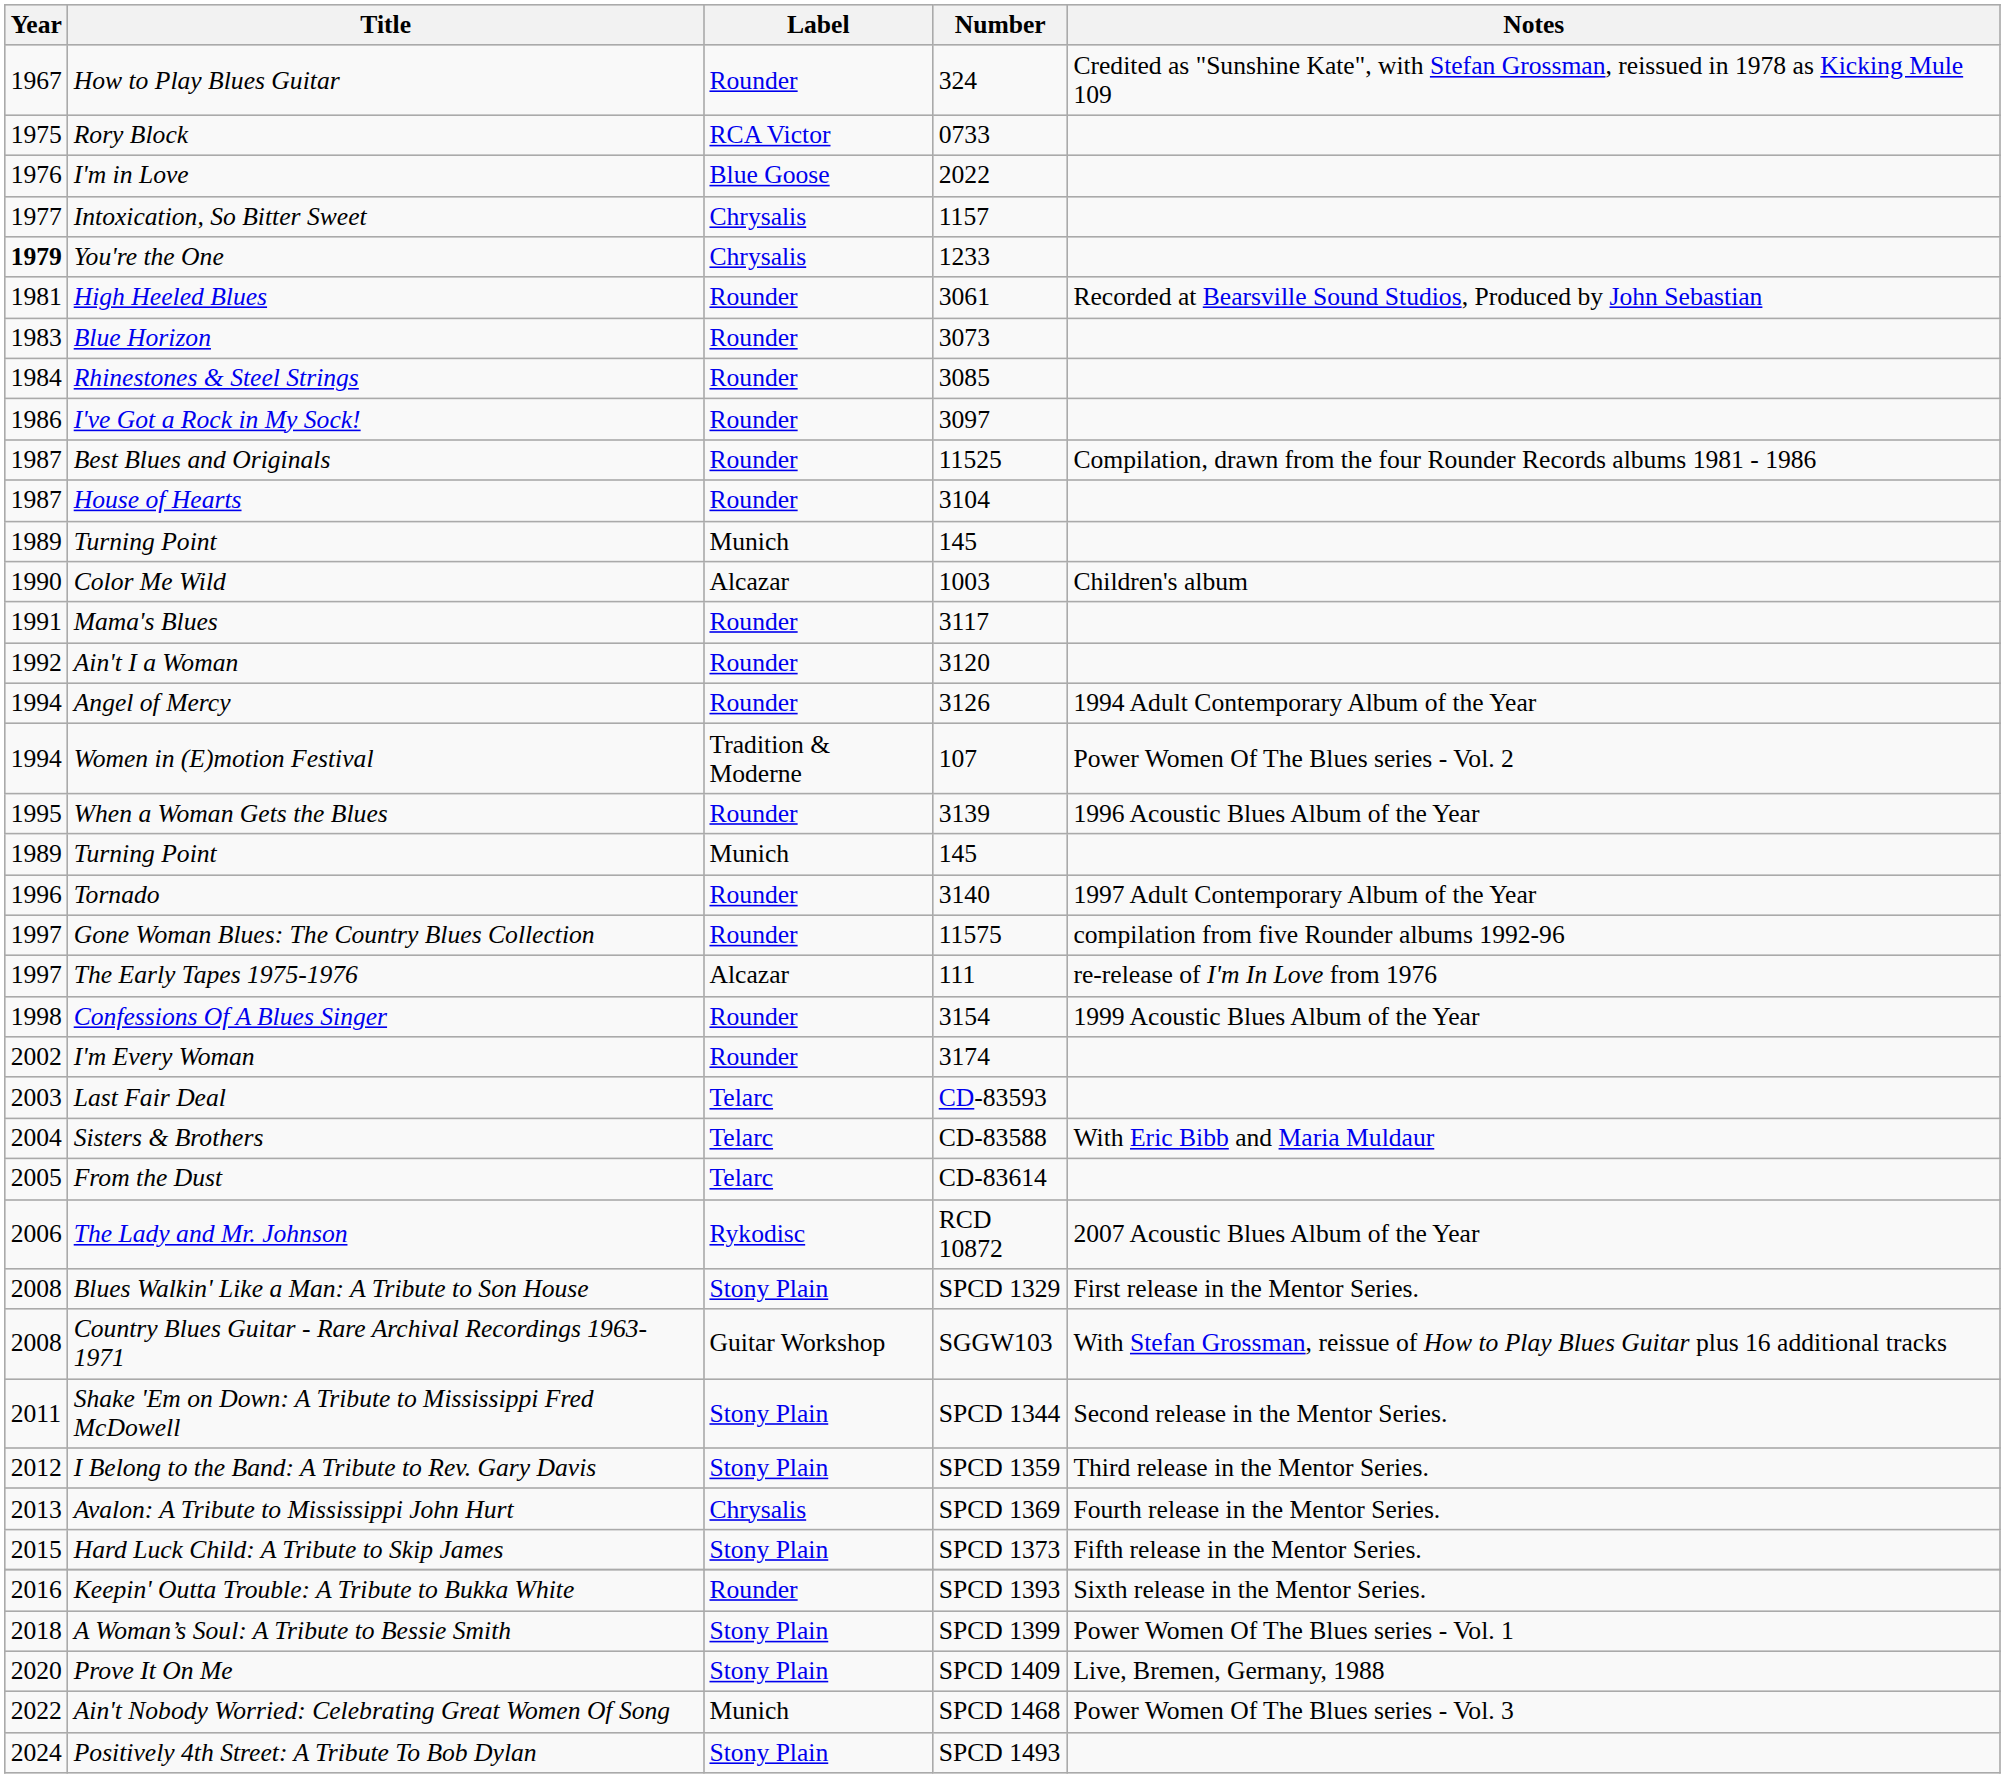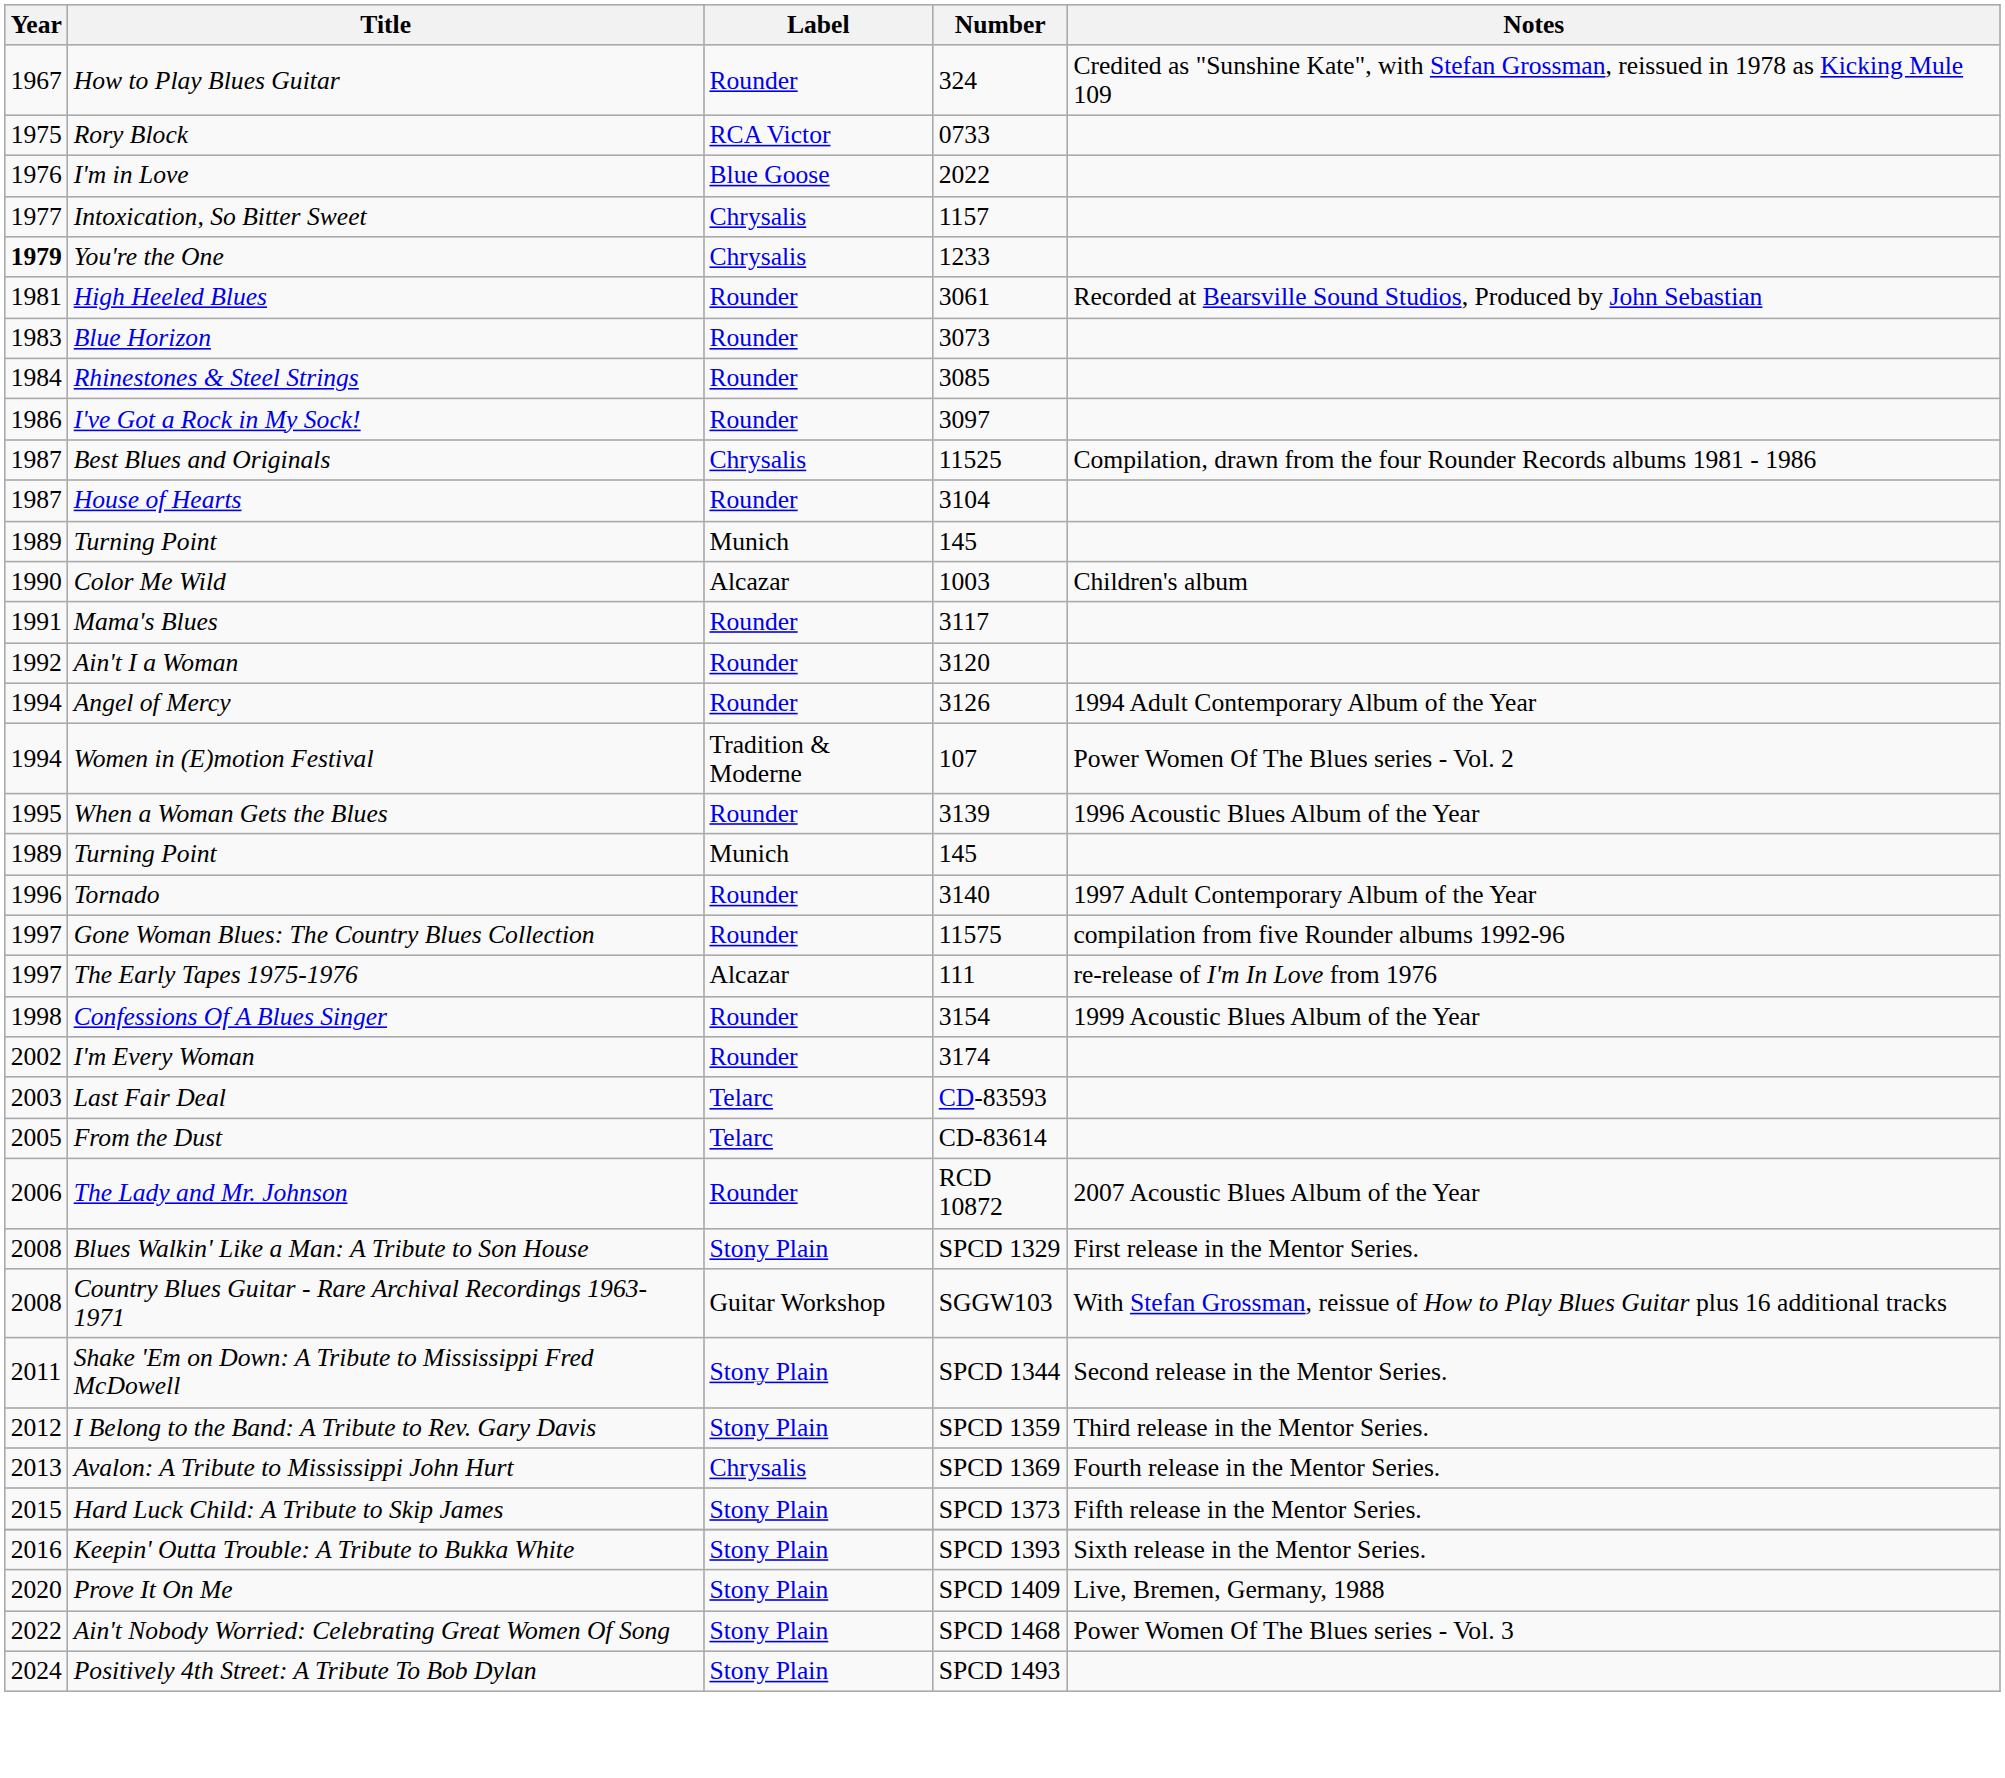Best Blues and Originals | Label: Rounder -> Chrysalis
- row: 2004 | Sisters & Brothers | Telarc | CD-83588 | With Eric Bibb and Maria Muldaur
The Lady and Mr. Johnson | Label: Rykodisc -> Rounder
Keepin' Outta Trouble: A Tribute to Bukka White | Label: Rounder -> Stony Plain
- row: 2018 | A Woman’s Soul: A Tribute to Bessie Smith | Stony Plain | SPCD 1399 | Power Women Of The Blues series - Vol. 1
Ain't Nobody Worried: Celebrating Great Women Of Song | Label: Munich -> Stony Plain
